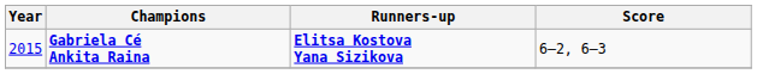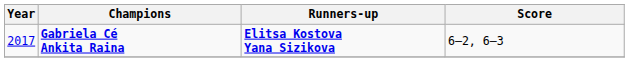Gabriela Cé Ankita Raina | Year: 2015 -> 2017
